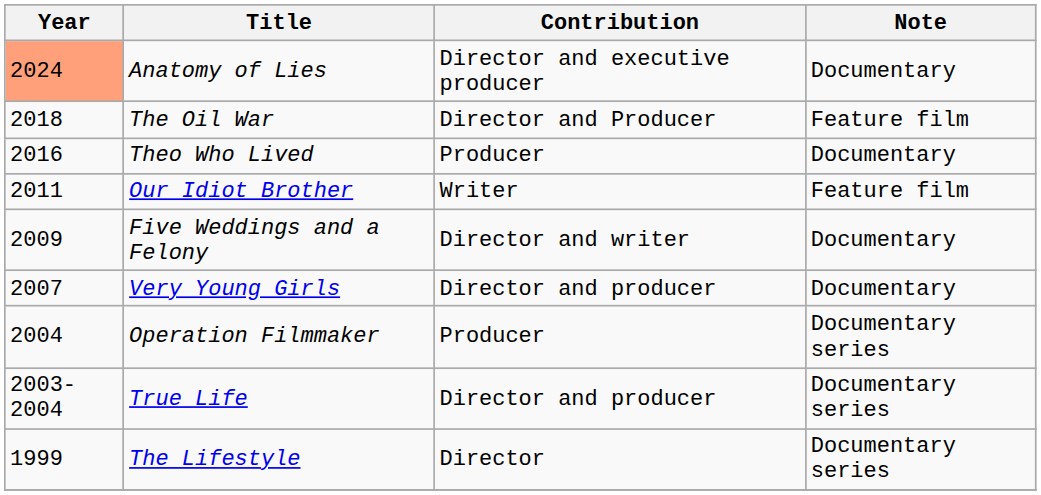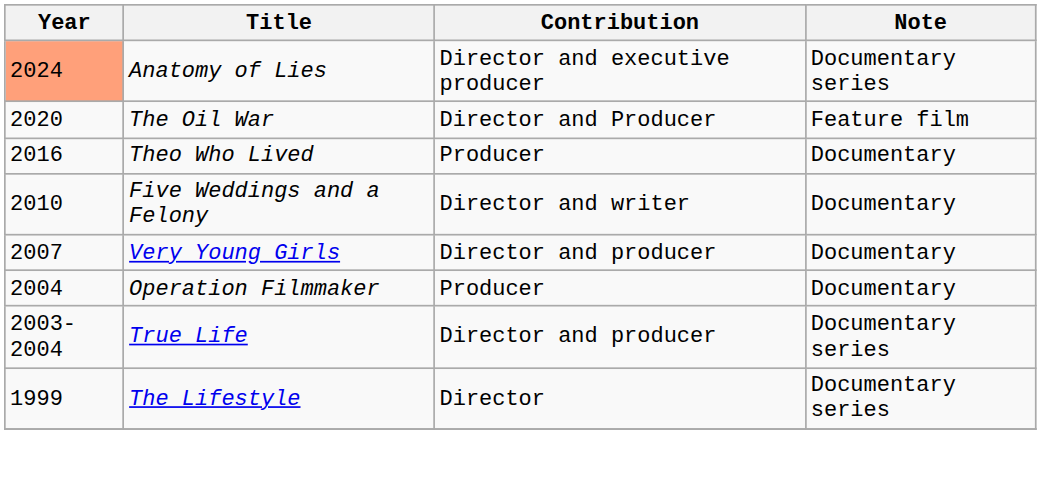Anatomy of Lies | Note: Documentary -> Documentary series
The Oil War | Year: 2018 -> 2020
- row: 2011 | Our Idiot Brother | Writer | Feature film
Five Weddings and a Felony | Year: 2009 -> 2010
Operation Filmmaker | Note: Documentary series -> Documentary
